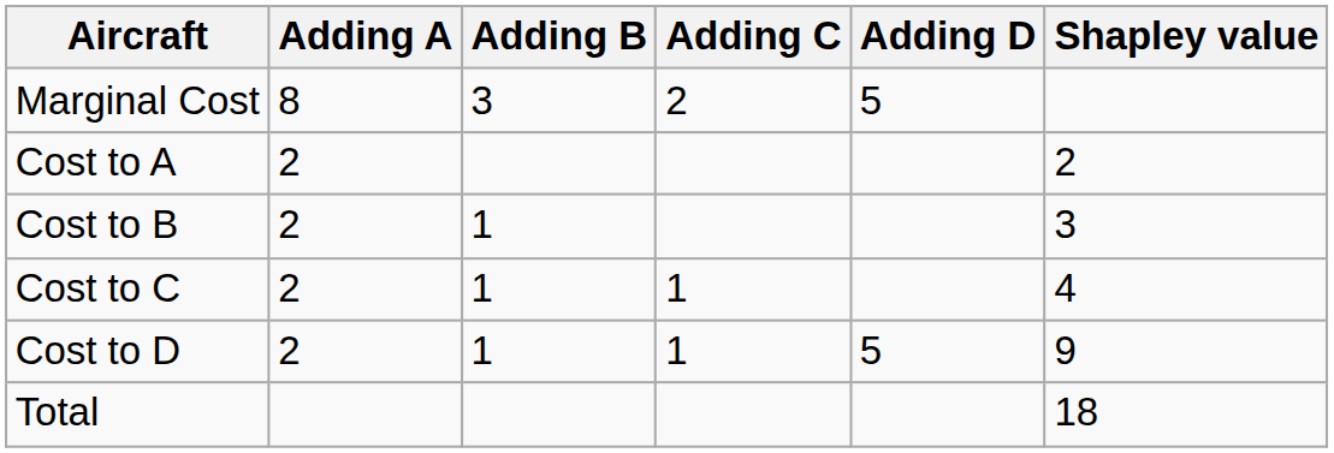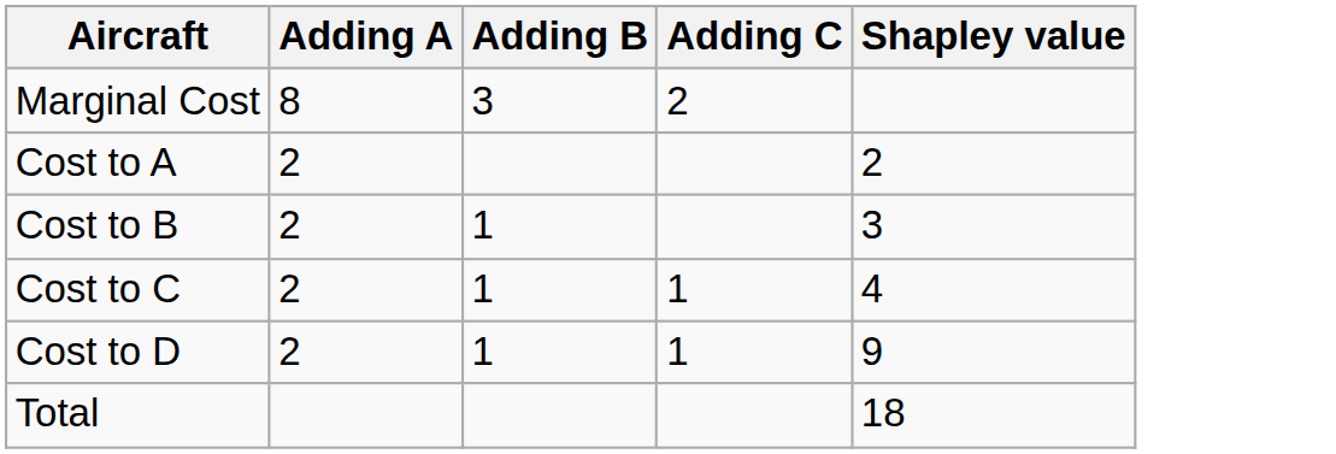- column: Adding D | 5 | 5
